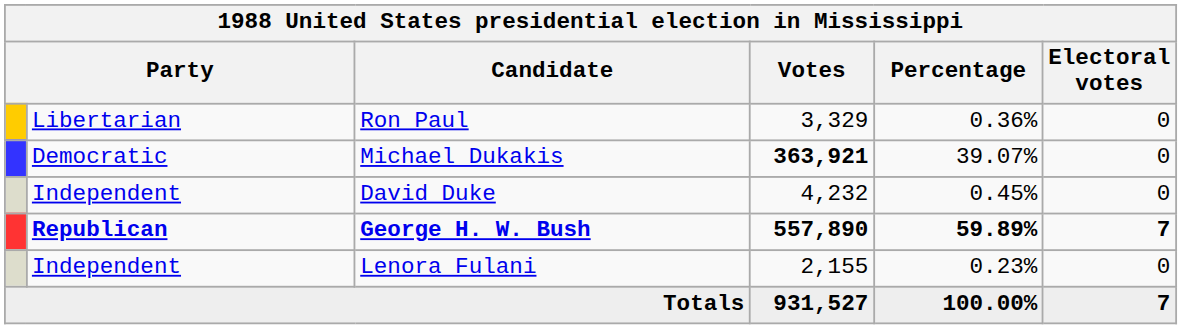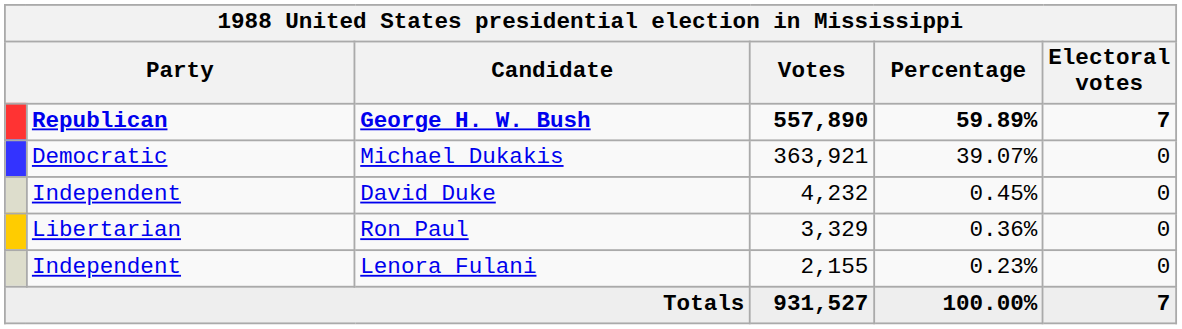rows swapped: George H. W. Bush <-> Ron Paul
Michael Dukakis | Votes: bold -> normal
